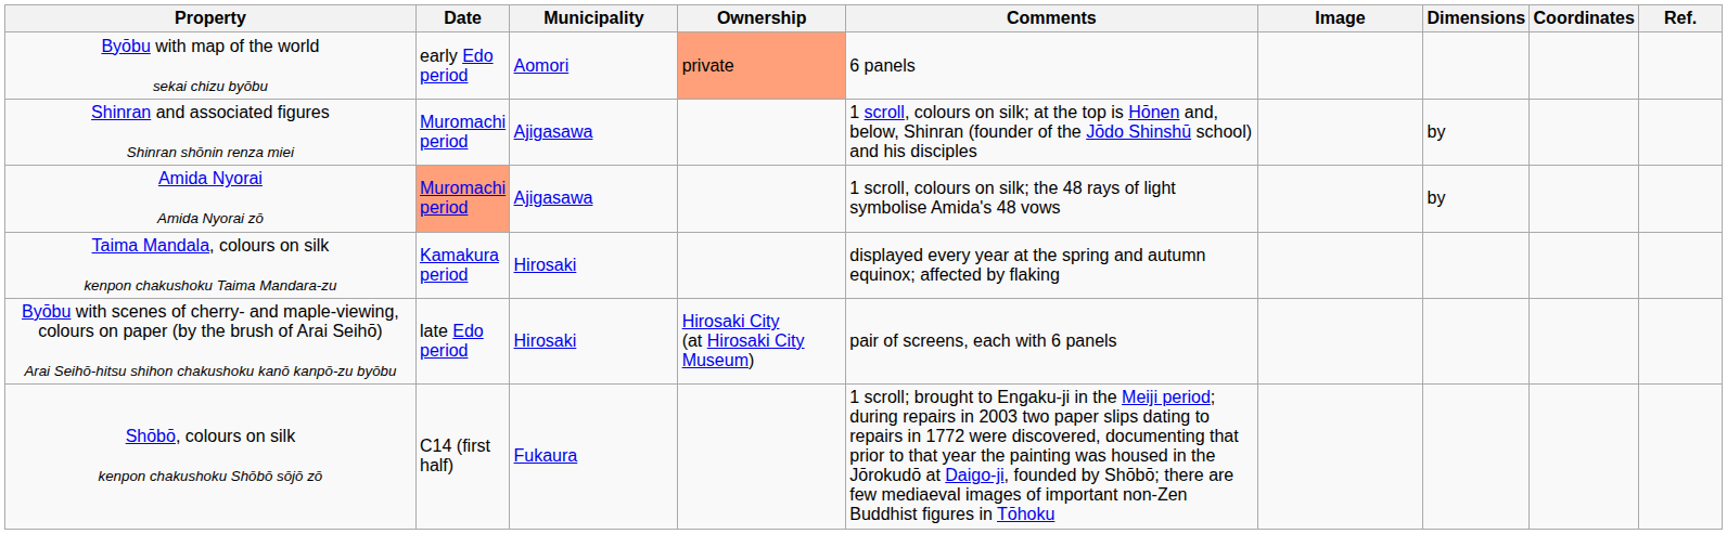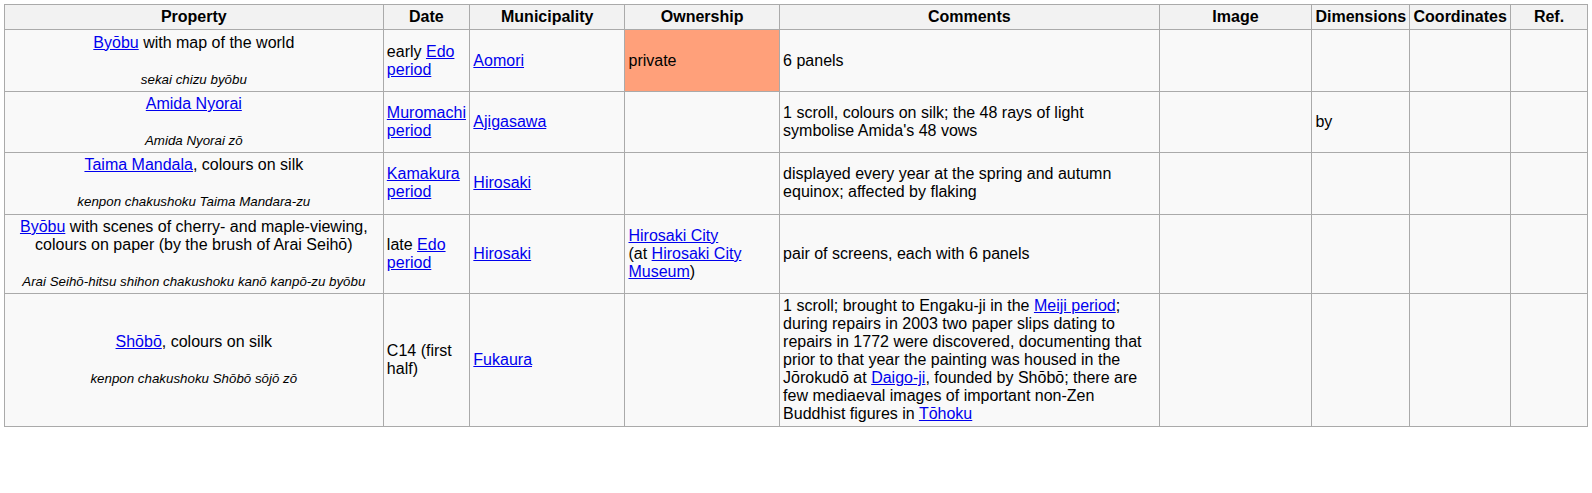- row: Shinran and associated figures Shinran shōnin renza miei | Muromachi period | Ajigasawa | 1 scroll, colours on silk; at the top is Hōnen and, below, Shinran (founder of the Jōdo Shinshū school) and his disciples | by
Amida Nyorai Amida Nyorai zō | Date: lightsalmon background -> no background
